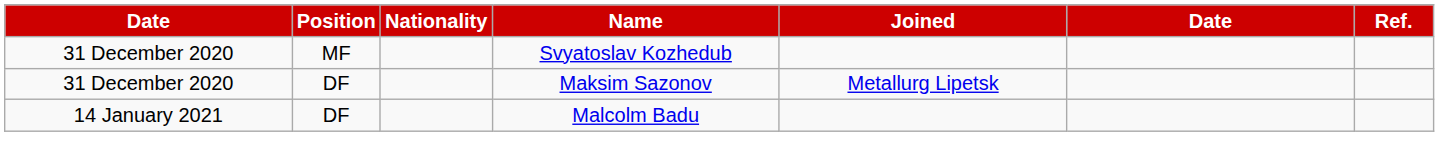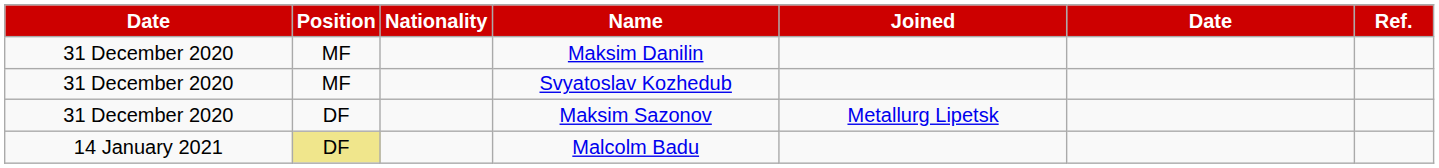+ row: 31 December 2020 | MF | Maksim Danilin
Malcolm Badu | Position: no background -> khaki background
